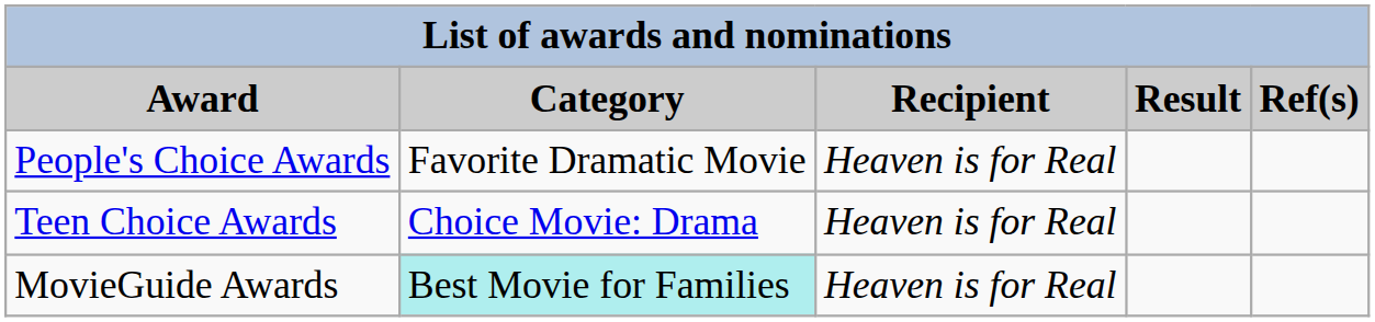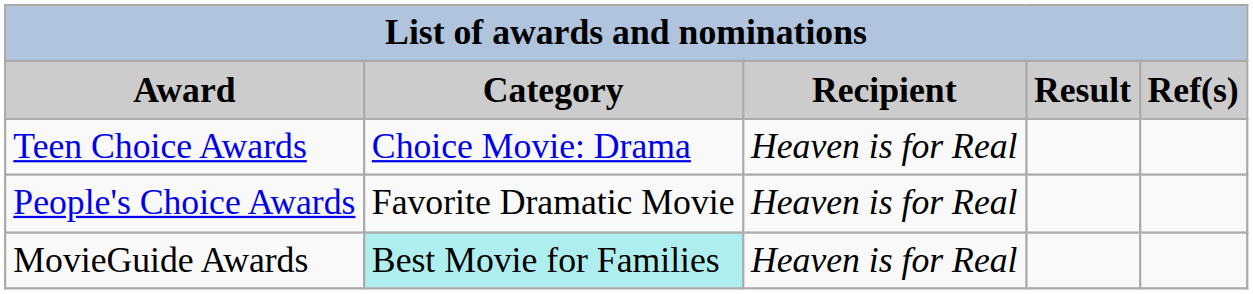rows swapped: Teen Choice Awards <-> People's Choice Awards
